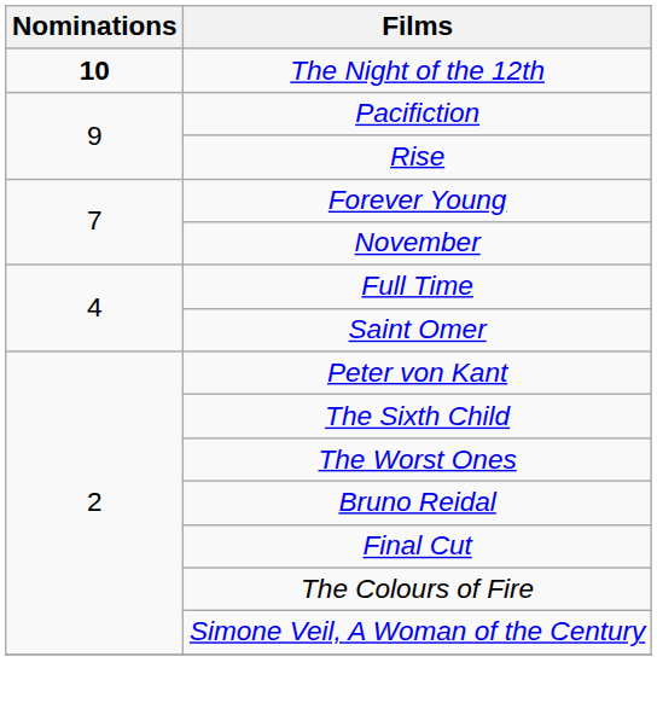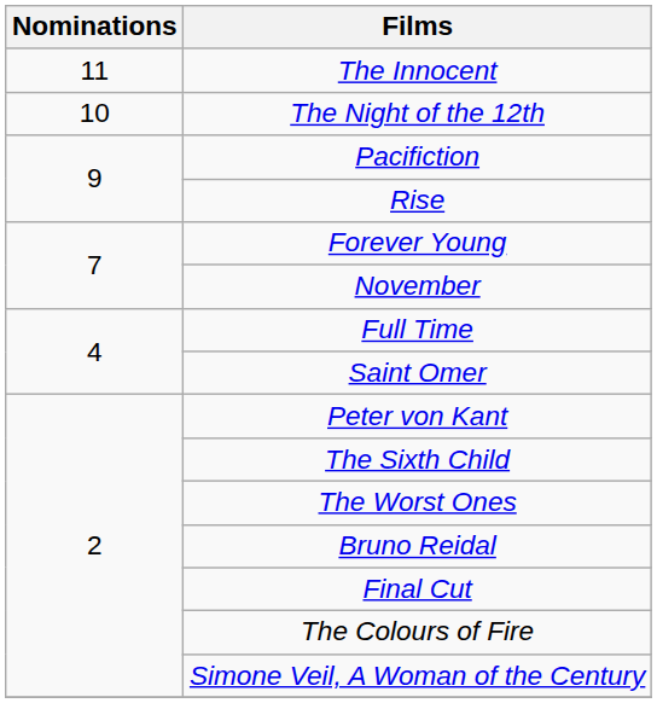+ row: 11 | The Innocent
The Night of the 12th | Nominations: bold -> normal
